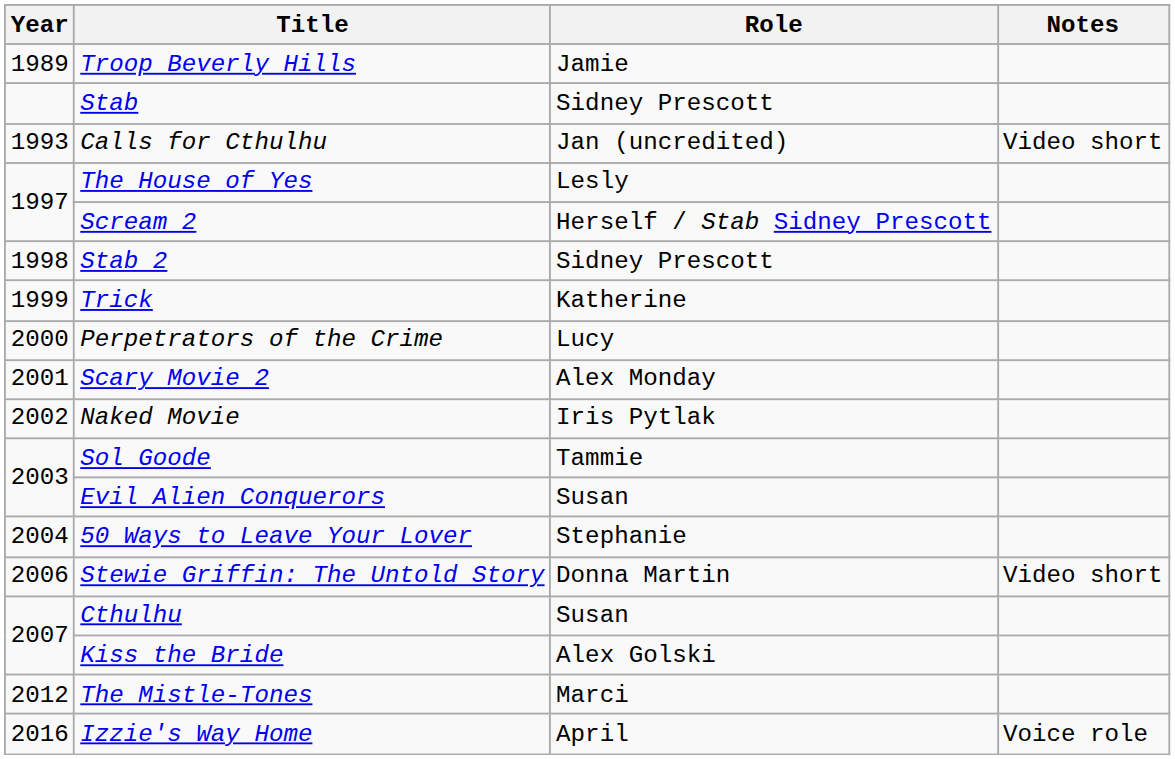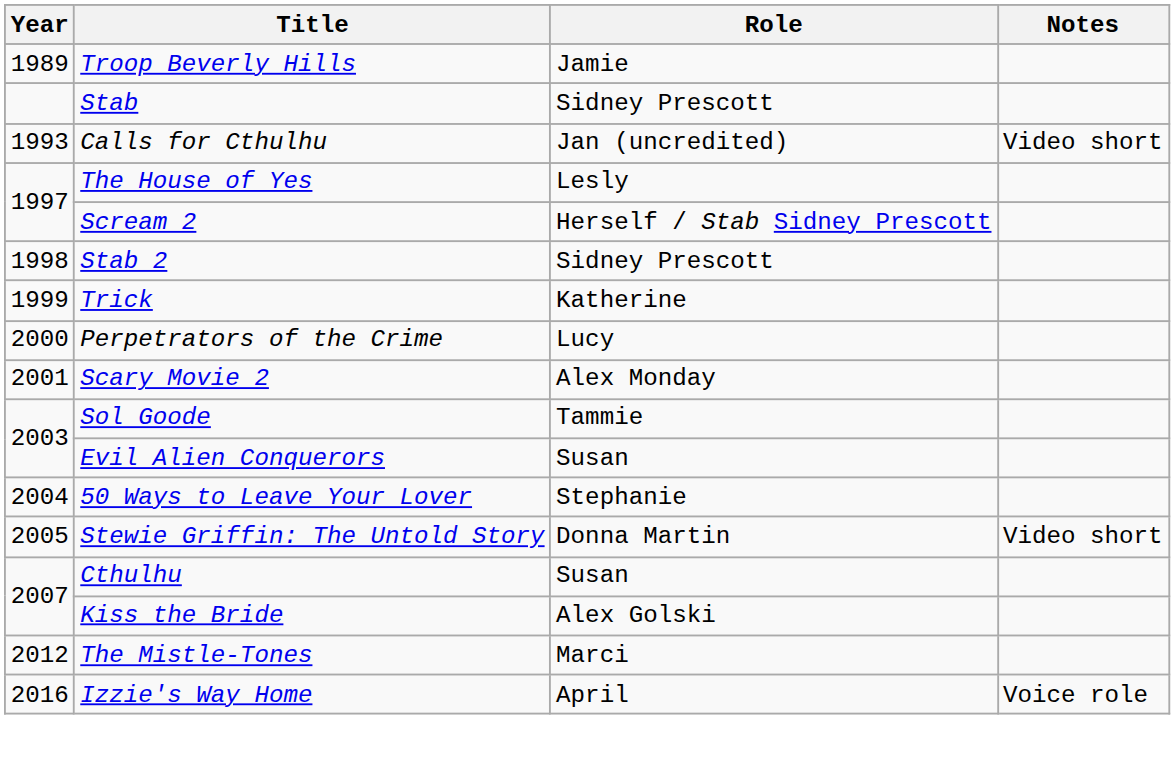- row: 2002 | Naked Movie | Iris Pytlak
Stewie Griffin: The Untold Story | Year: 2006 -> 2005
